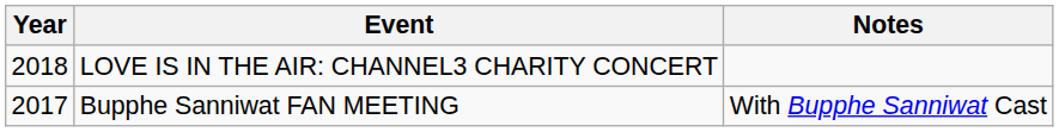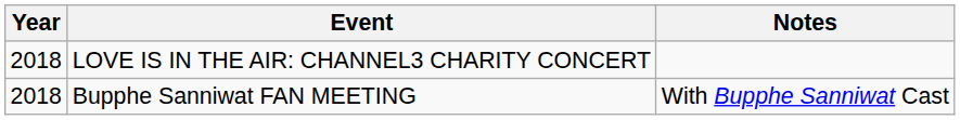Bupphe Sanniwat FAN MEETING | Year: 2017 -> 2018
